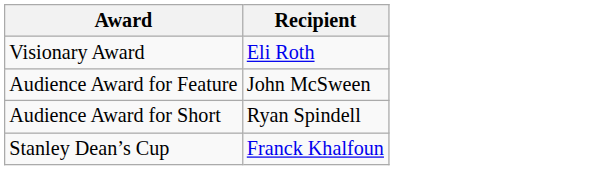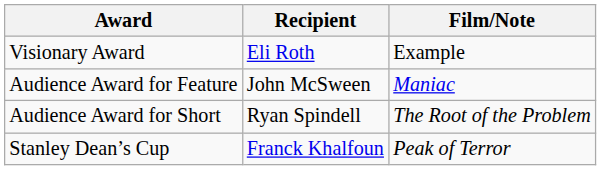+ column: Film/Note | Example | Maniac | The Root of the Problem | Peak of Terror
